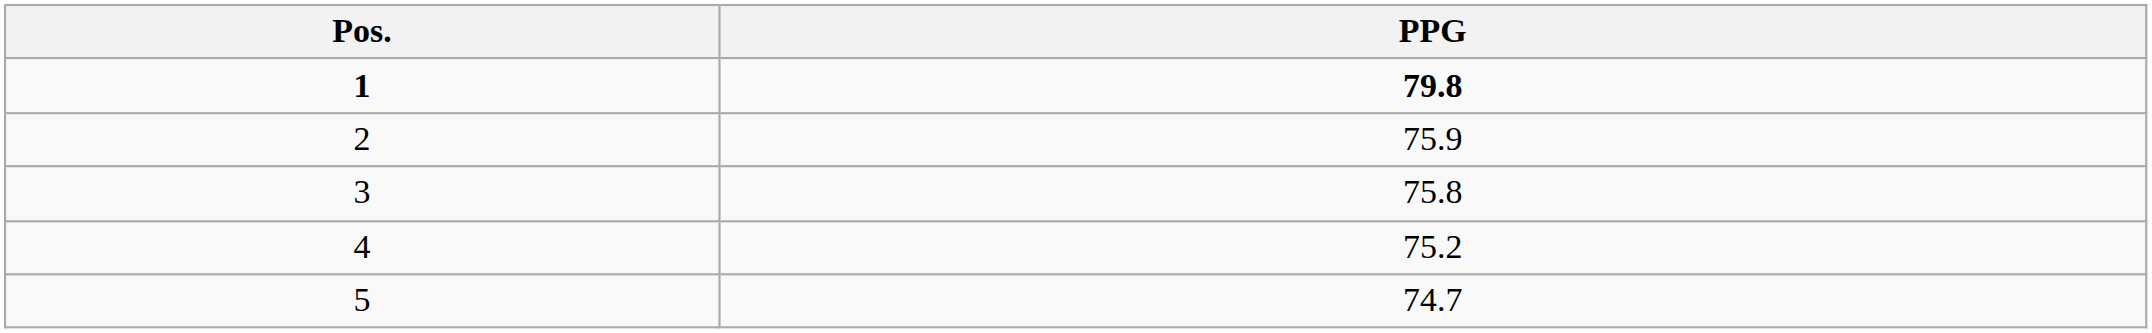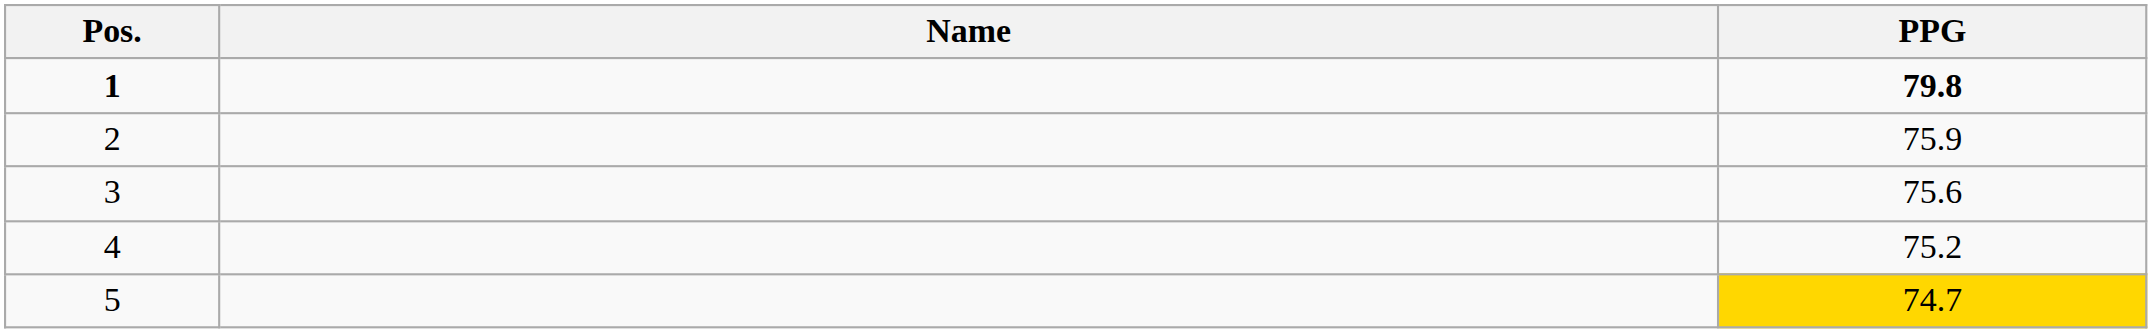+ column: Name
3 | PPG: 75.8 -> 75.6
5 | PPG: no background -> gold background
